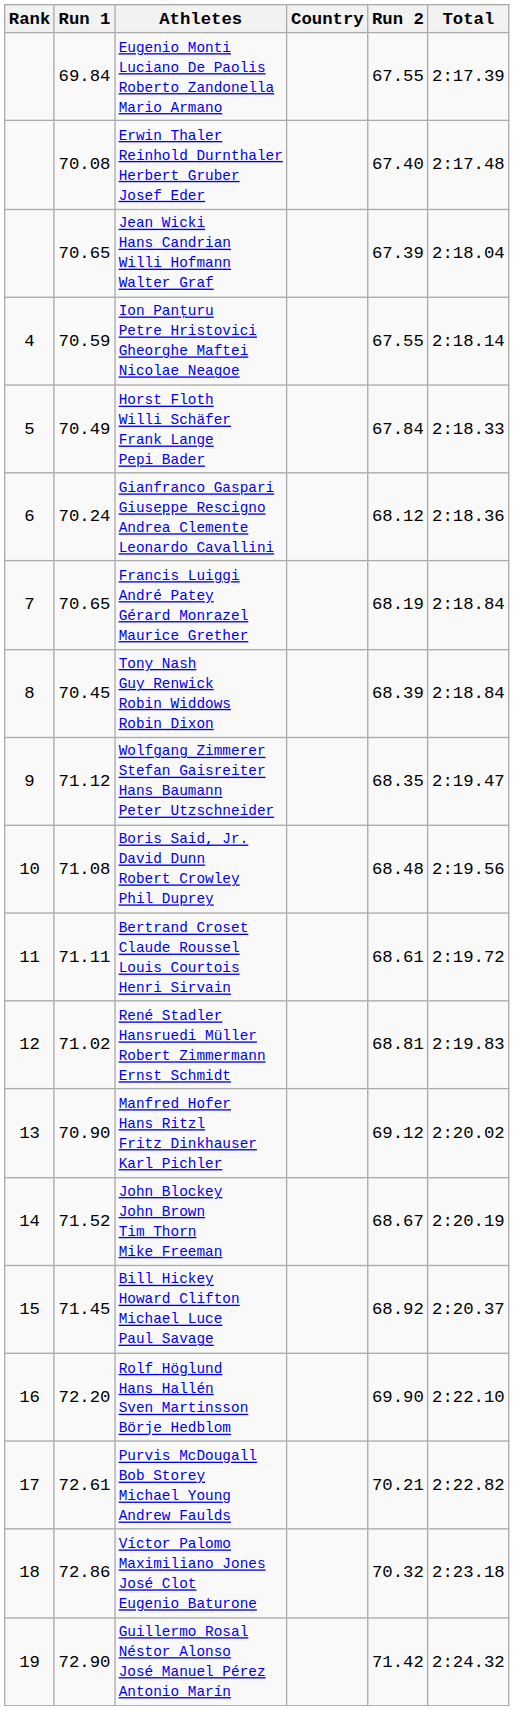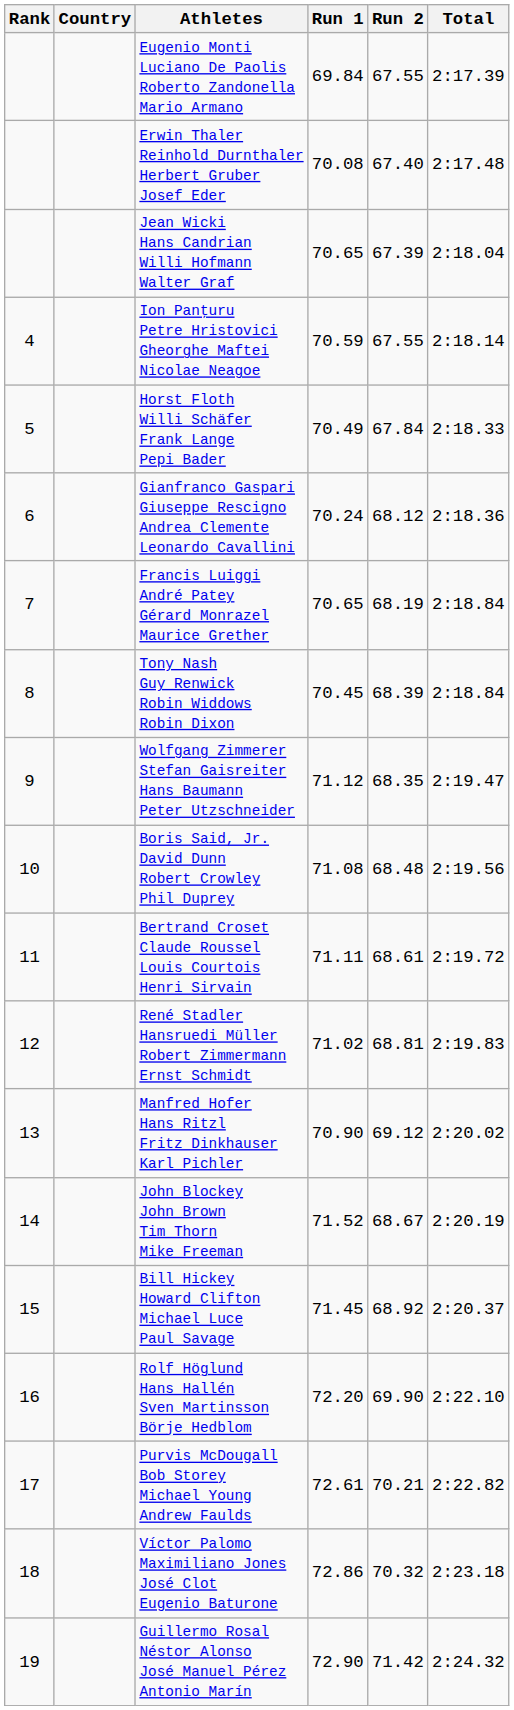columns swapped: Country <-> Run 1
